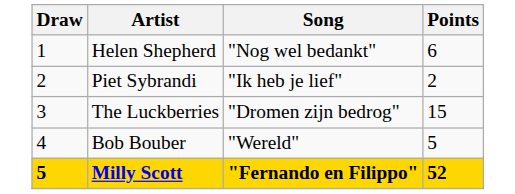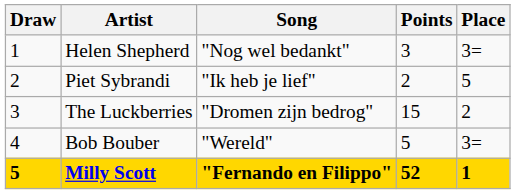+ column: Place | 3= | 5 | 2 | 3= | 1
Helen Shepherd | Points: 6 -> 3
